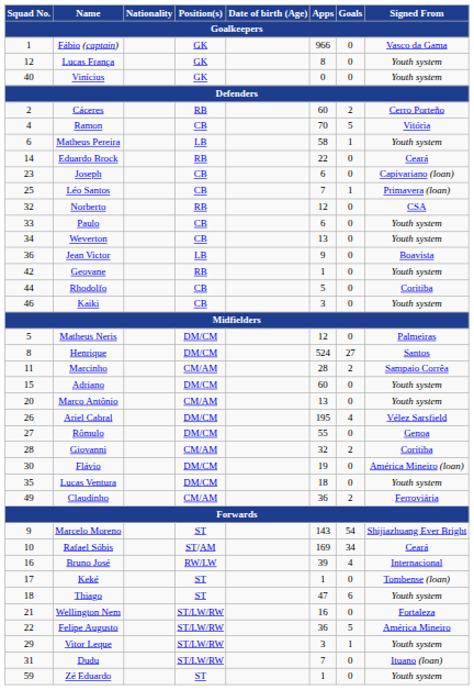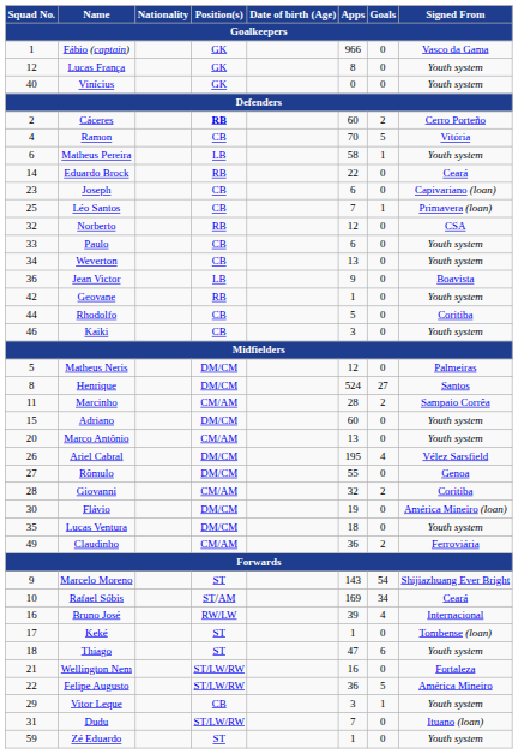Cáceres | Position(s): normal -> bold
Vitor Leque | Position(s): ST/LW/RW -> CB
